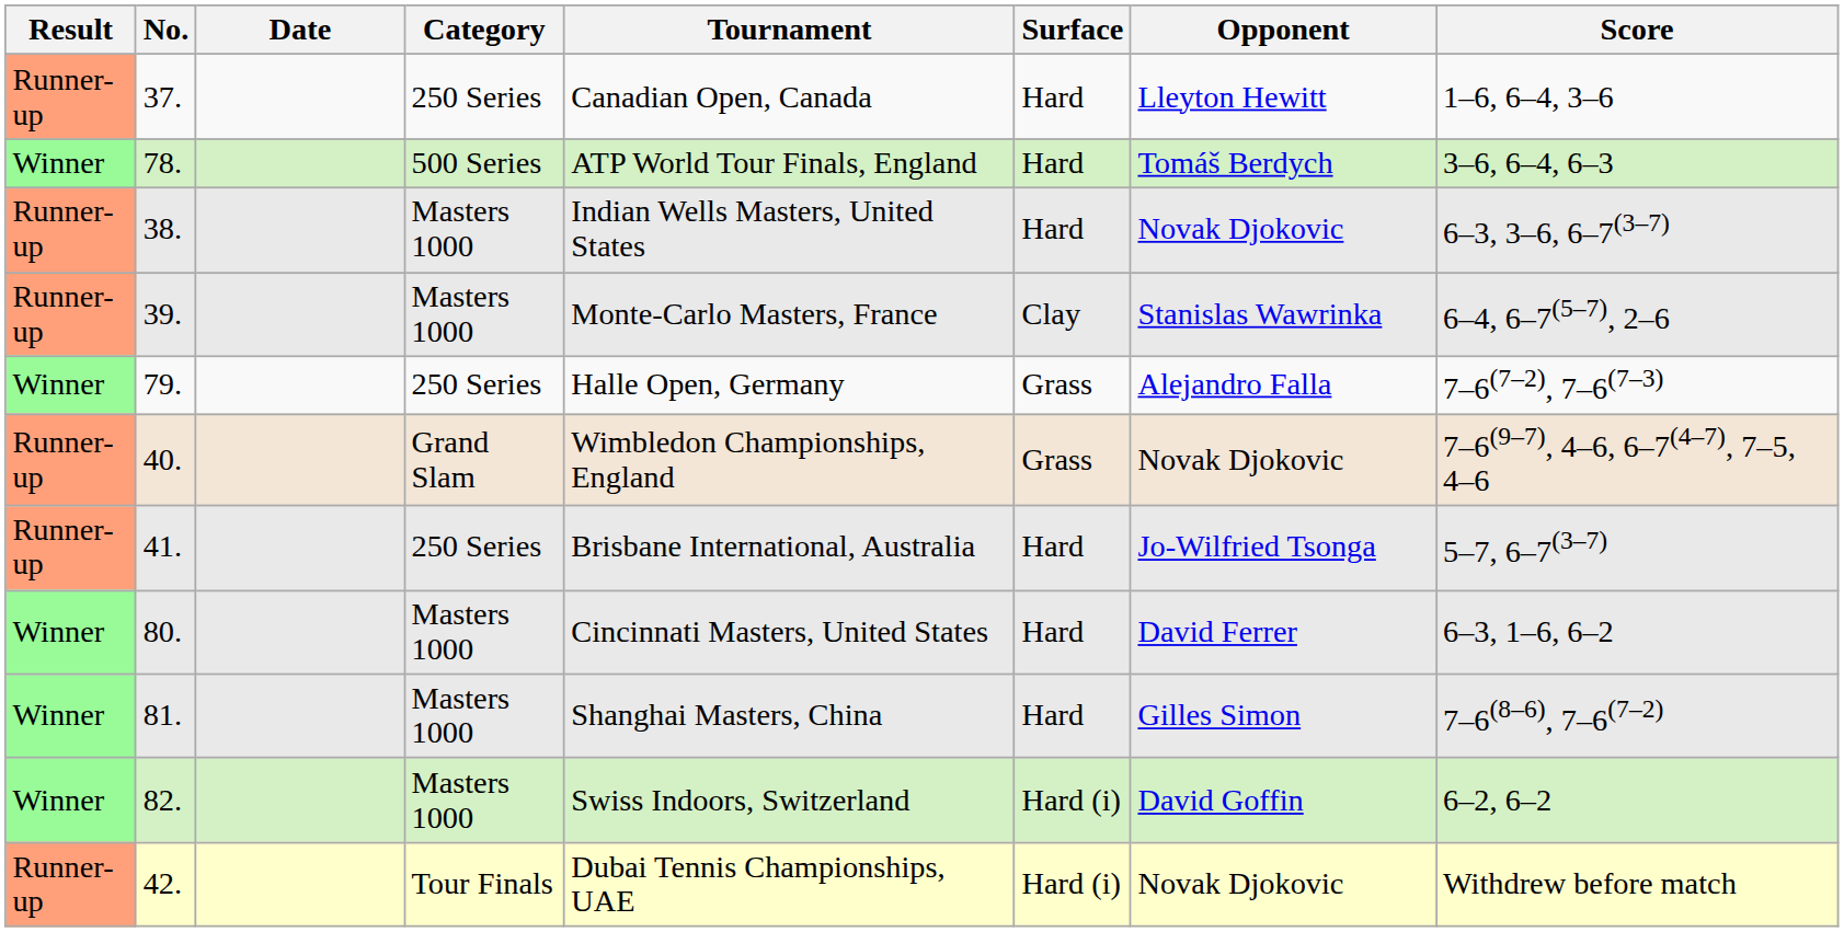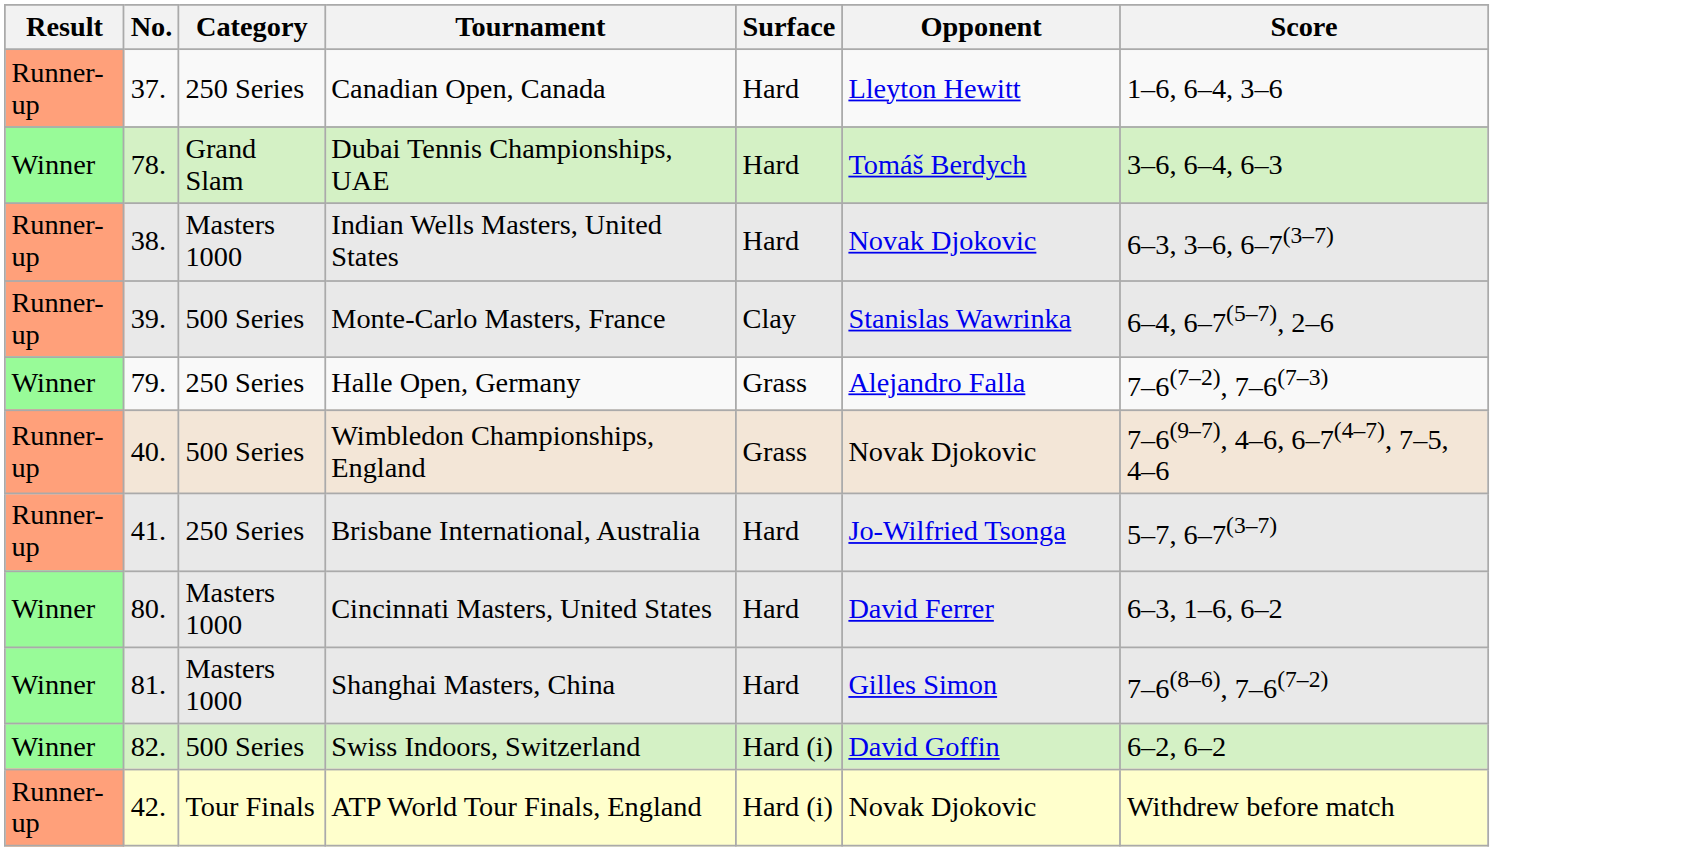- column: Date
78. | Category: 500 Series -> Grand Slam
78. | Tournament: ATP World Tour Finals, England -> Dubai Tennis Championships, UAE
39. | Category: Masters 1000 -> 500 Series
40. | Category: Grand Slam -> 500 Series
82. | Category: Masters 1000 -> 500 Series
42. | Tournament: Dubai Tennis Championships, UAE -> ATP World Tour Finals, England
